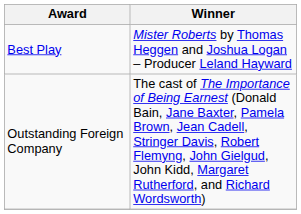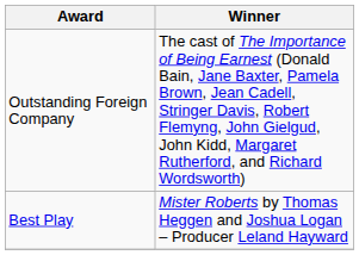rows swapped: Best Play <-> Outstanding Foreign Company
